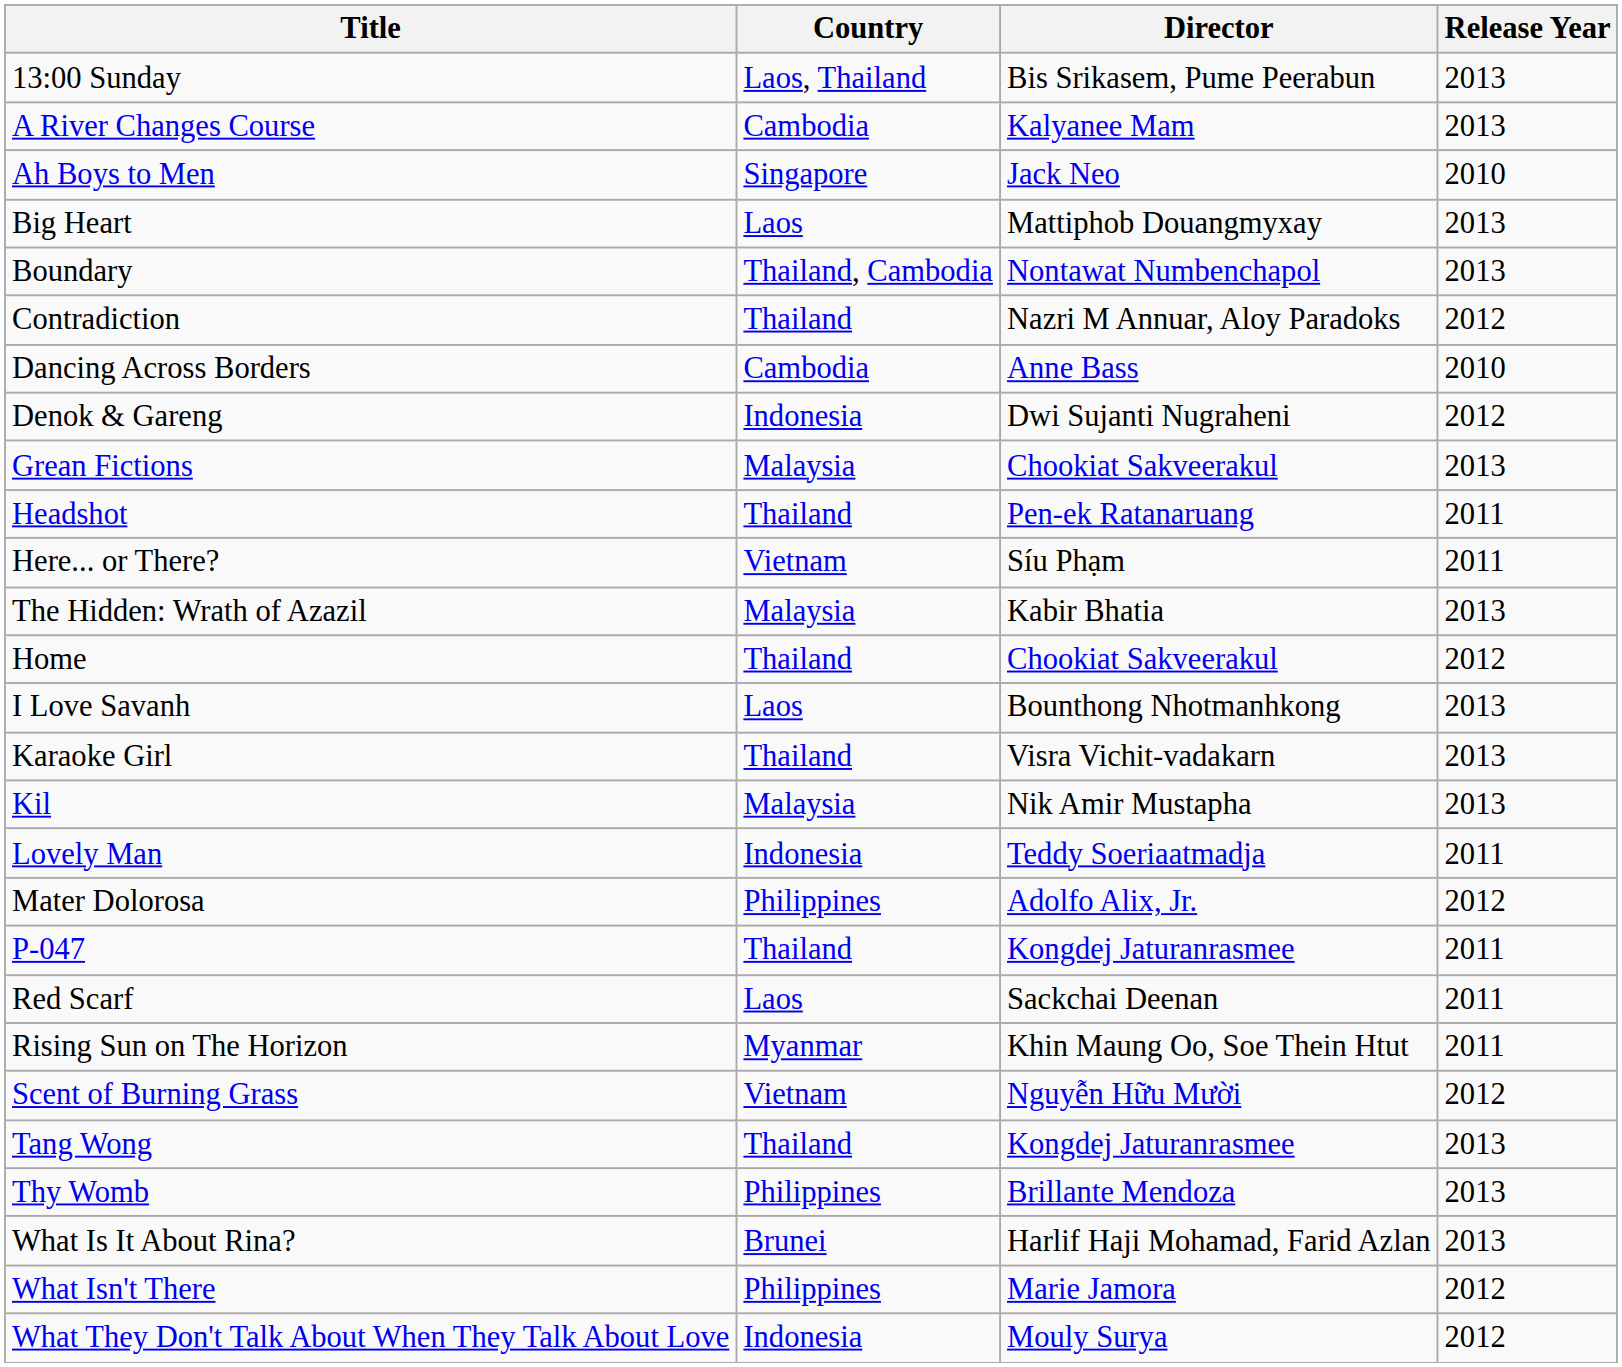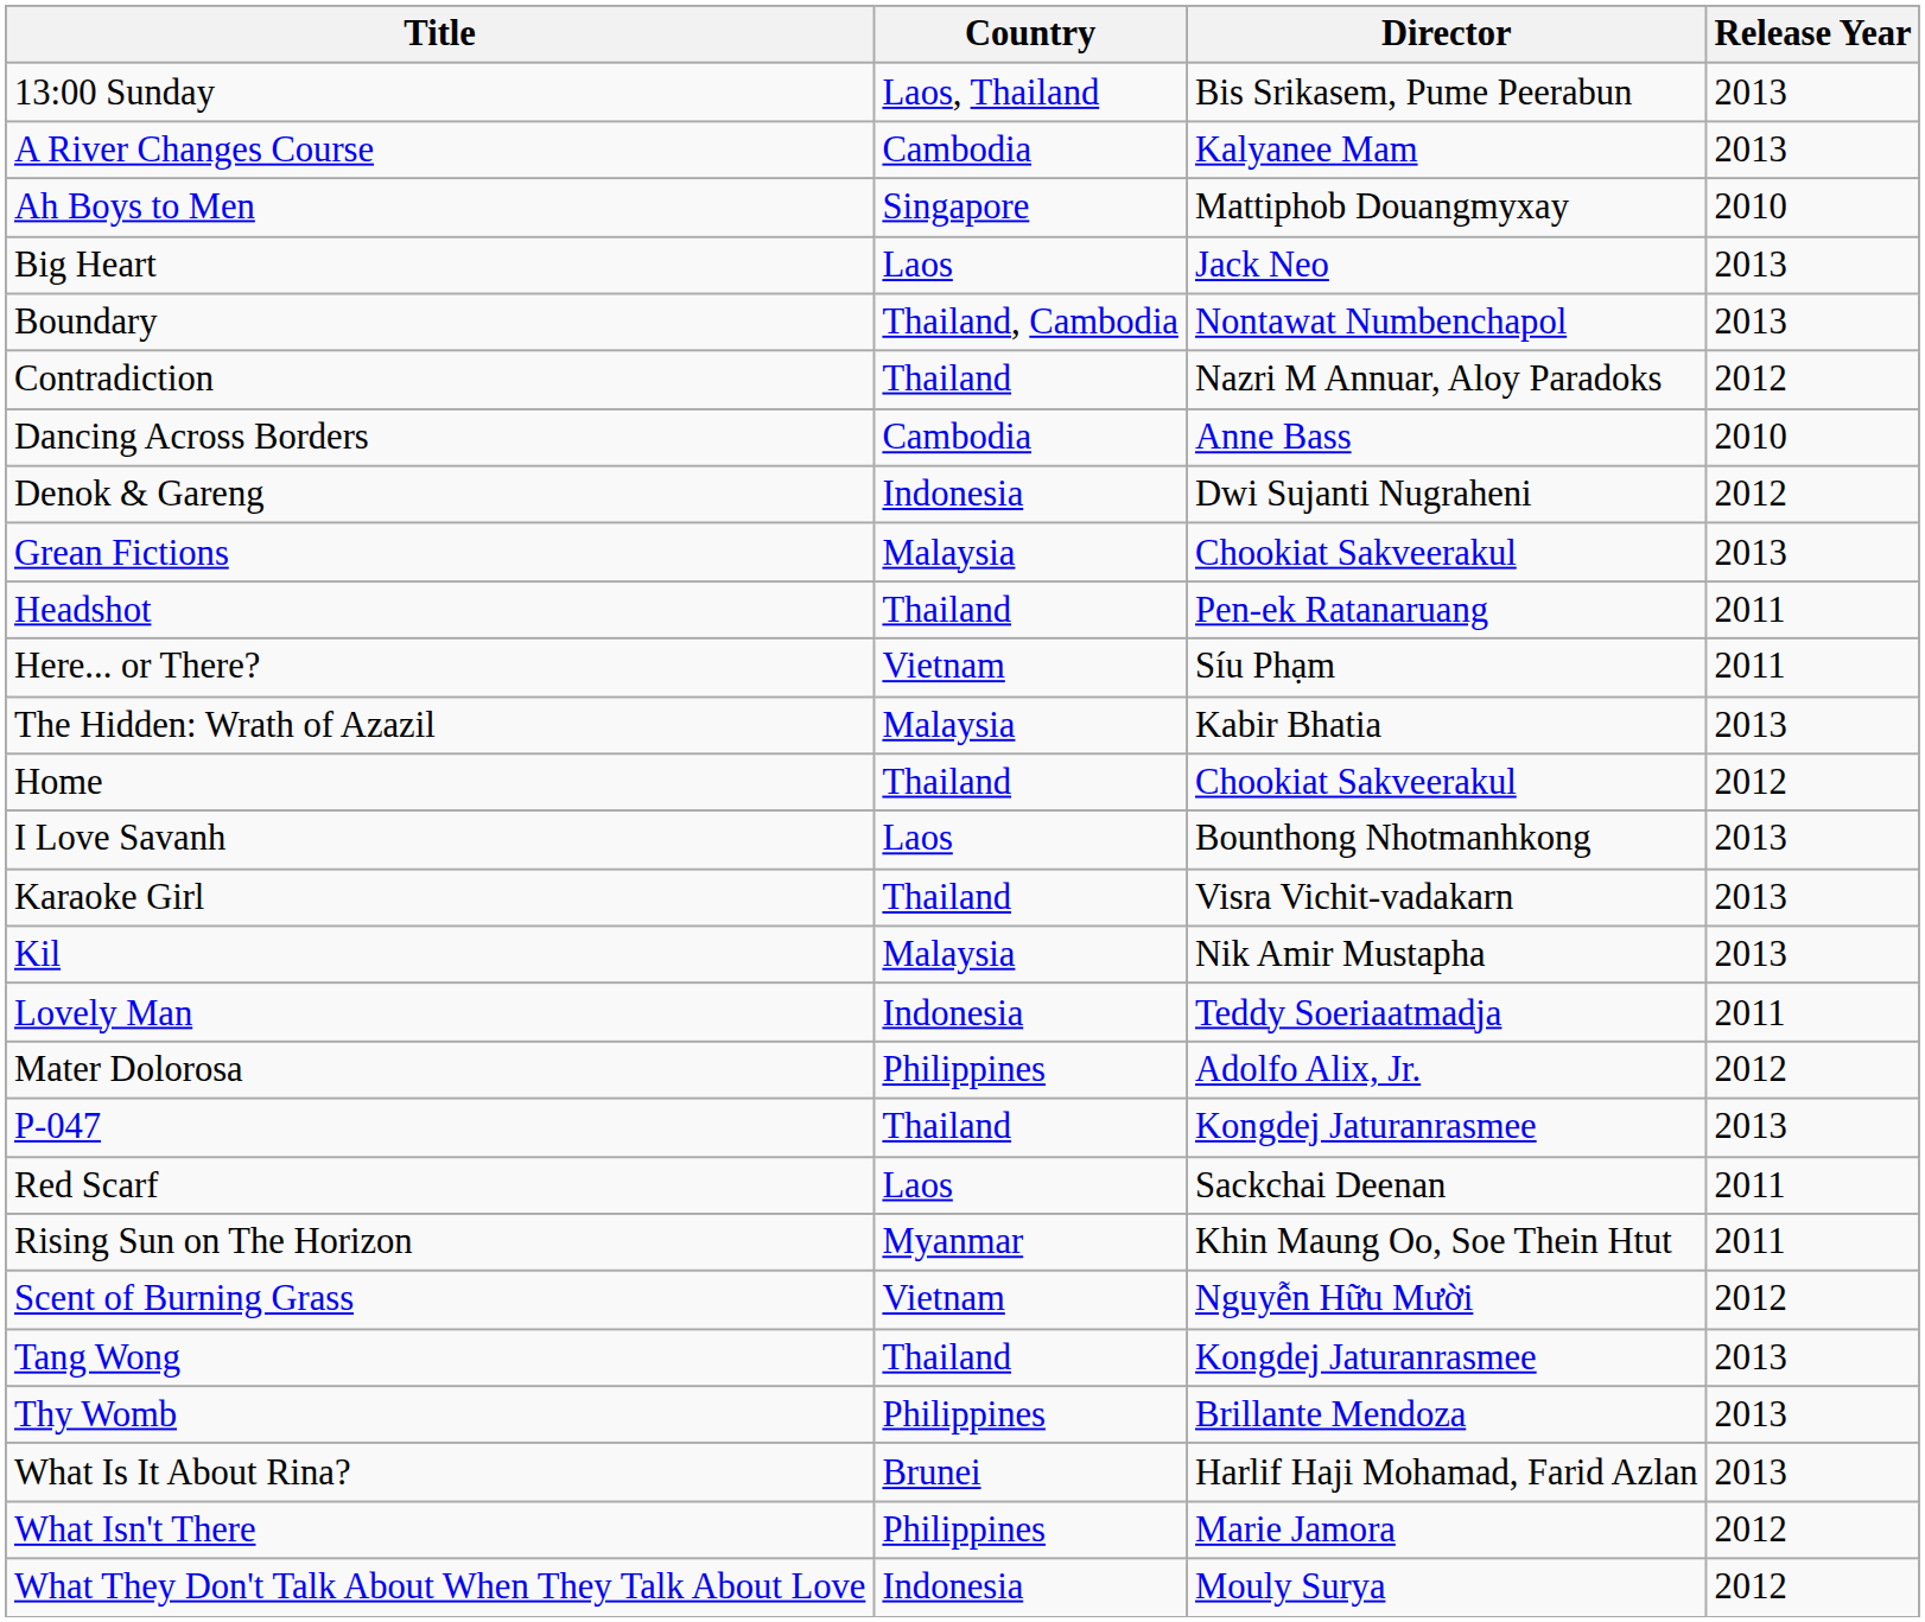Ah Boys to Men | Director: Jack Neo -> Mattiphob Douangmyxay
Big Heart | Director: Mattiphob Douangmyxay -> Jack Neo
P-047 | Release Year: 2011 -> 2013
